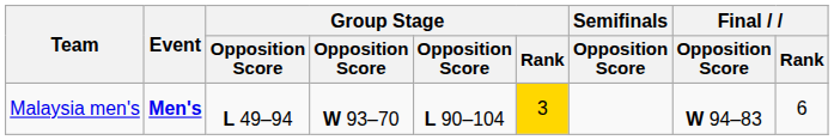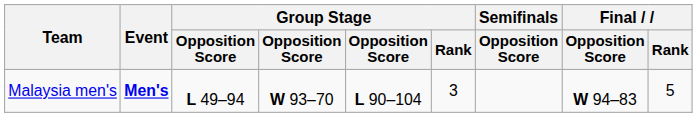Malaysia men's | Group Stage / Rank: gold background -> no background
Malaysia men's | Final / Rank: 6 -> 5
